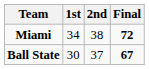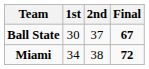rows swapped: Miami <-> Ball State
